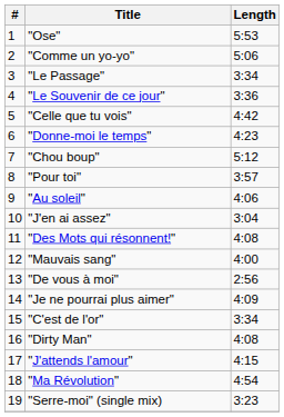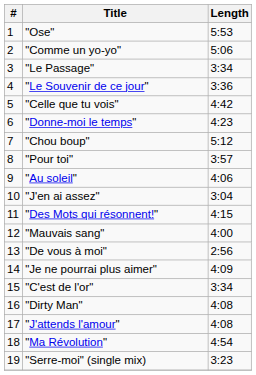"Des Mots qui résonnent!" | Length: 4:08 -> 4:15
"J'attends l'amour" | Length: 4:15 -> 4:08
